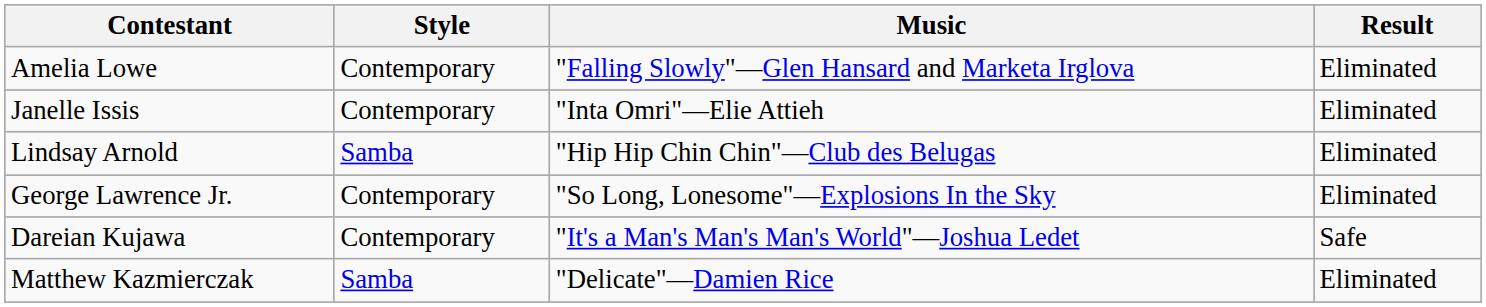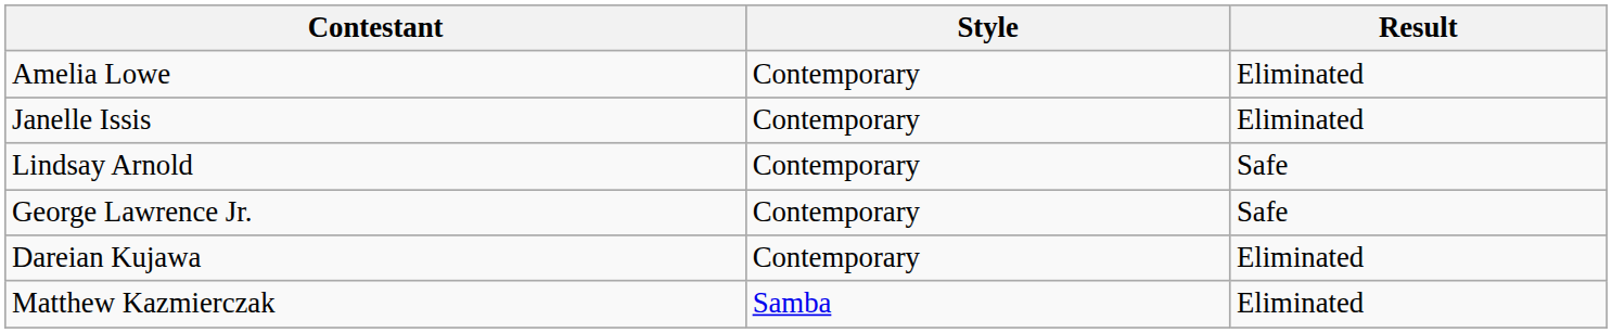- column: Music | "Falling Slowly"—Glen Hansard and Marketa Irglova | "Inta Omri"—Elie Attieh | "Hip Hip Chin Chin"—Club des Belugas | "So Long, Lonesome"—Explosions In the Sky | "It's a Man's Man's Man's World"—Joshua Ledet | "Delicate"—Damien Rice
Lindsay Arnold | Style: Samba -> Contemporary
Lindsay Arnold | Result: Eliminated -> Safe
George Lawrence Jr. | Result: Eliminated -> Safe
Dareian Kujawa | Result: Safe -> Eliminated
